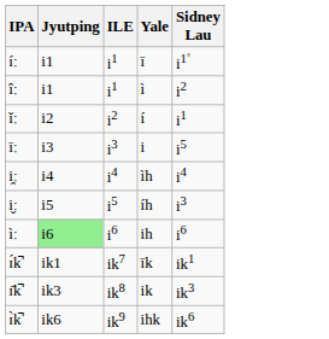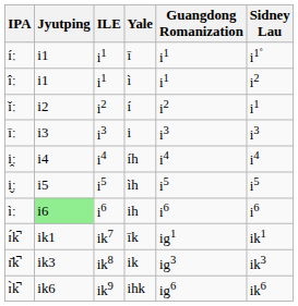+ column: Guangdong Romanization | i1 | i1 | i2 | i3 | i4 | i5 | i6 | ig1 | ig3 | ig6
īː | Sidney Lau: i5 -> i3
i̭ː | Yale: ìh -> íh
i̬ː | Yale: íh -> ìh
i̬ː | Sidney Lau: i3 -> i5
